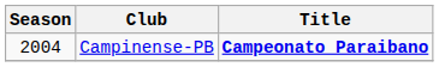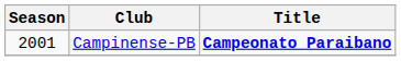Campinense-PB | Season: 2004 -> 2001
